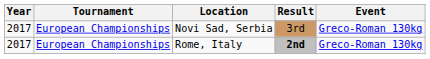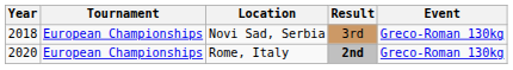Novi Sad, Serbia | Year: 2017 -> 2018
Rome, Italy | Year: 2017 -> 2020
